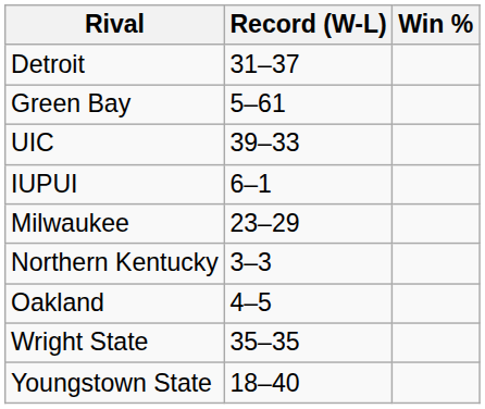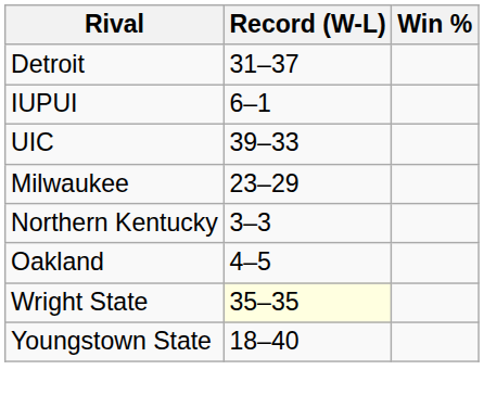- row: Green Bay | 5–61
rows swapped: UIC <-> IUPUI
Wright State | Record (W-L): no background -> lightyellow background
